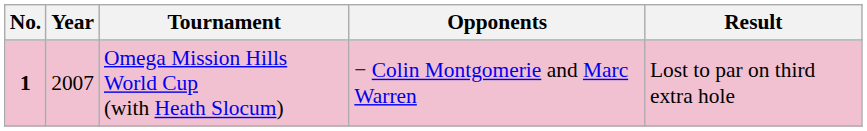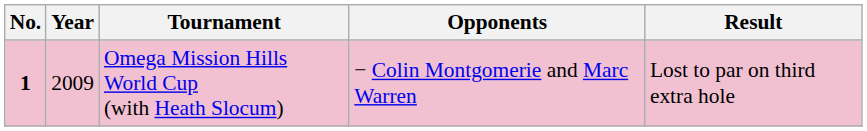Omega Mission Hills World Cup (with Heath Slocum) | Year: 2007 -> 2009
